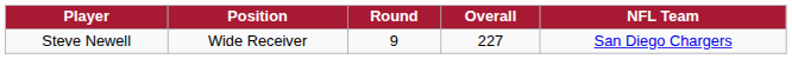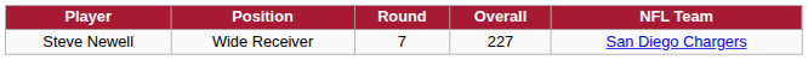Steve Newell | Round: 9 -> 7
